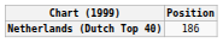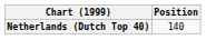Netherlands (Dutch Top 40) | Position: 186 -> 140
